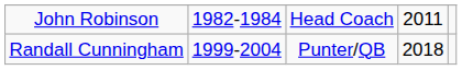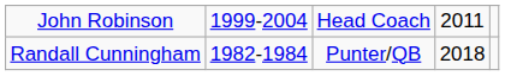John Robinson | column 2: 1982-1984 -> 1999-2004
Randall Cunningham | column 2: 1999-2004 -> 1982-1984
